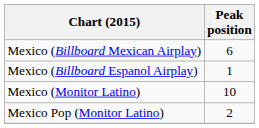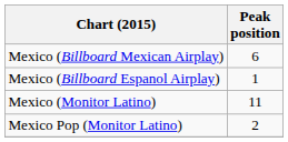Mexico (Monitor Latino) | Peak position: 10 -> 11
